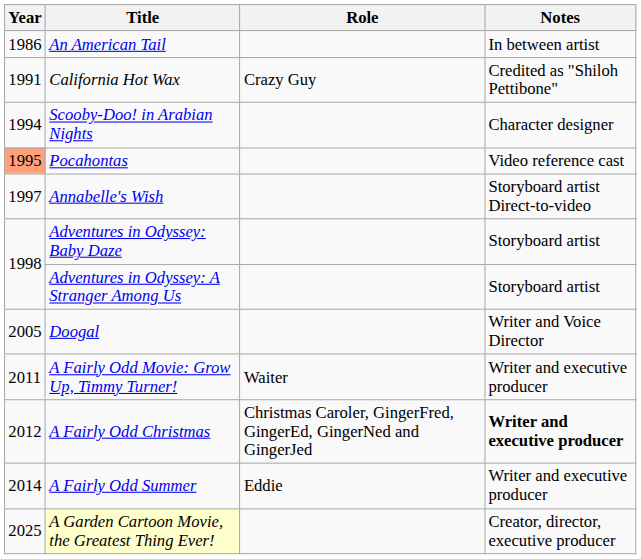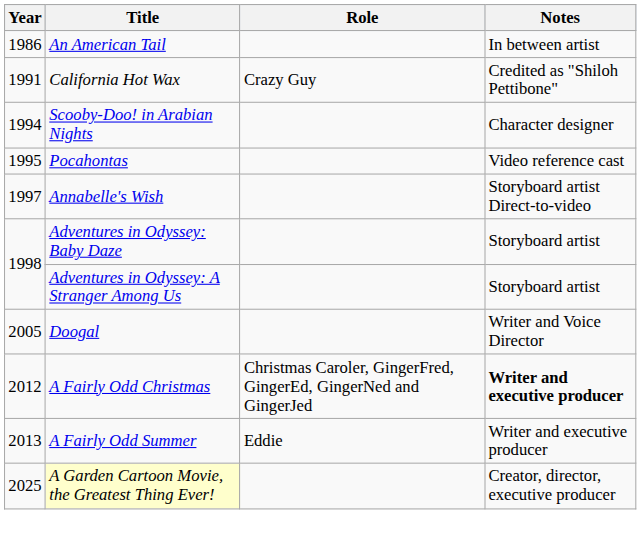Pocahontas | Year: lightsalmon background -> no background
- row: 2011 | A Fairly Odd Movie: Grow Up, Timmy Turner! | Waiter | Writer and executive producer
A Fairly Odd Summer | Year: 2014 -> 2013
